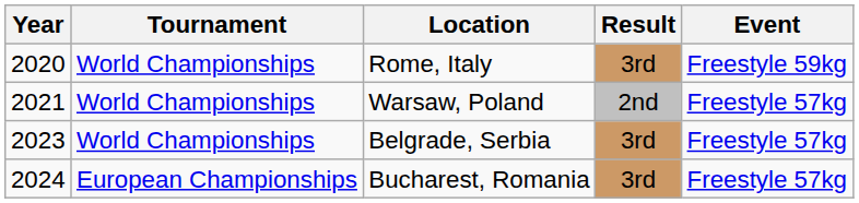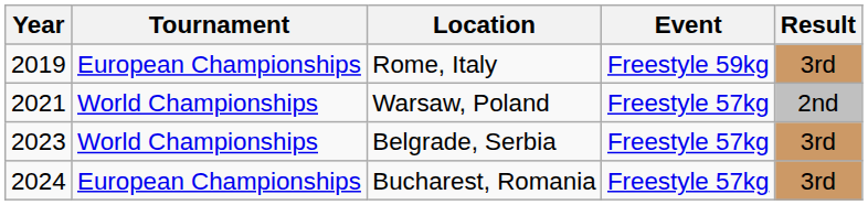columns swapped: Result <-> Event
Rome, Italy | Year: 2020 -> 2019
Rome, Italy | Tournament: World Championships -> European Championships
